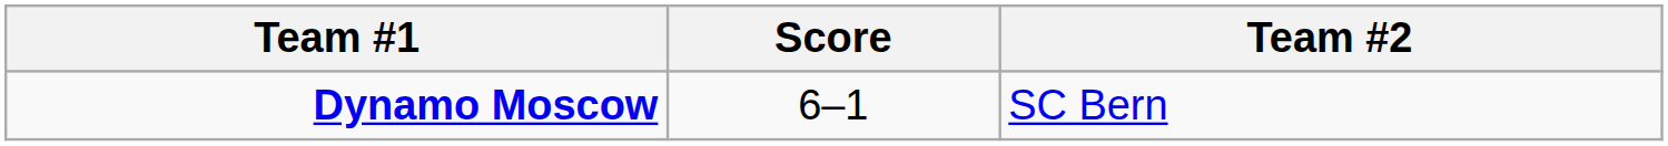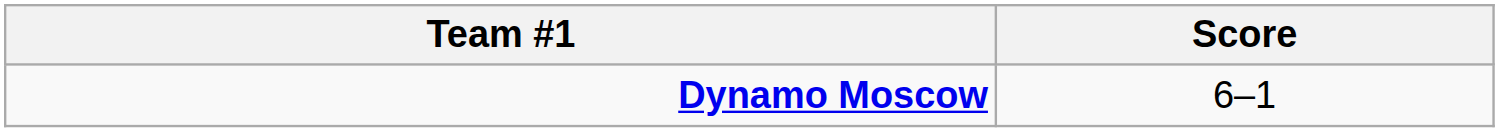- column: Team #2 | SC Bern
